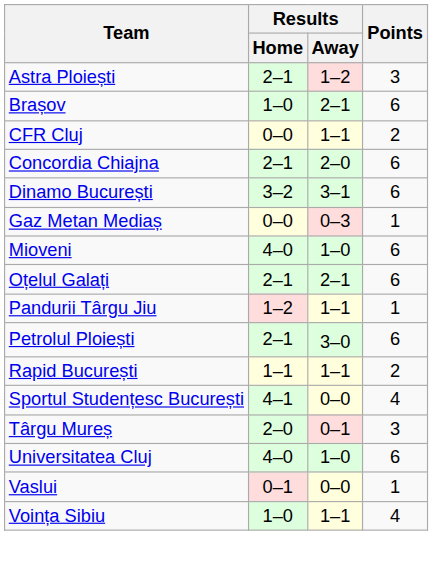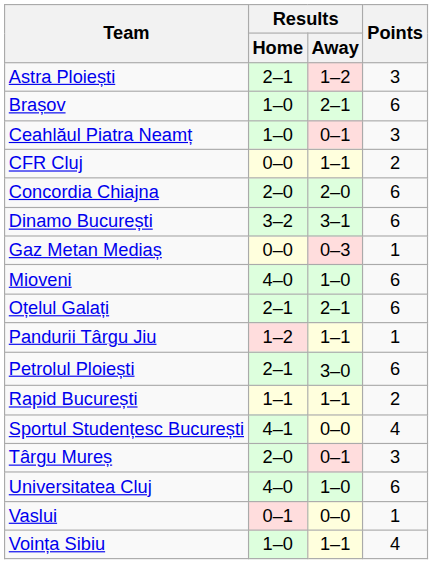+ row: Ceahlăul Piatra Neamț | 1–0 | 0–1 | 3
Concordia Chiajna | Results / Home: 2–1 -> 2–0
